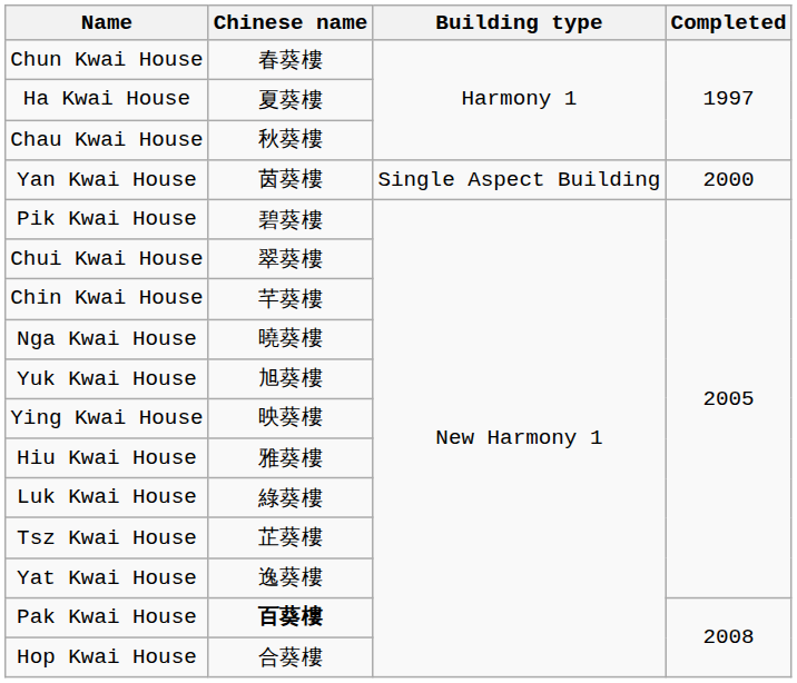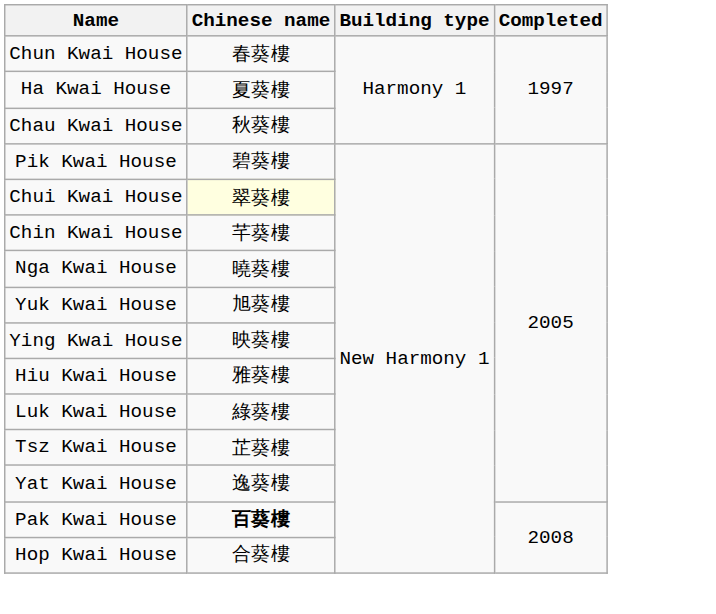- row: Yan Kwai House | 茵葵樓 | Single Aspect Building | 2000
Chui Kwai House | Chinese name: no background -> lightyellow background
